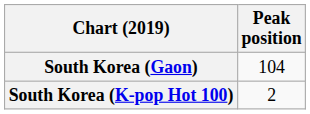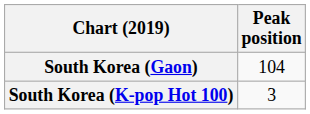South Korea (K-pop Hot 100) | Peak position: 2 -> 3
